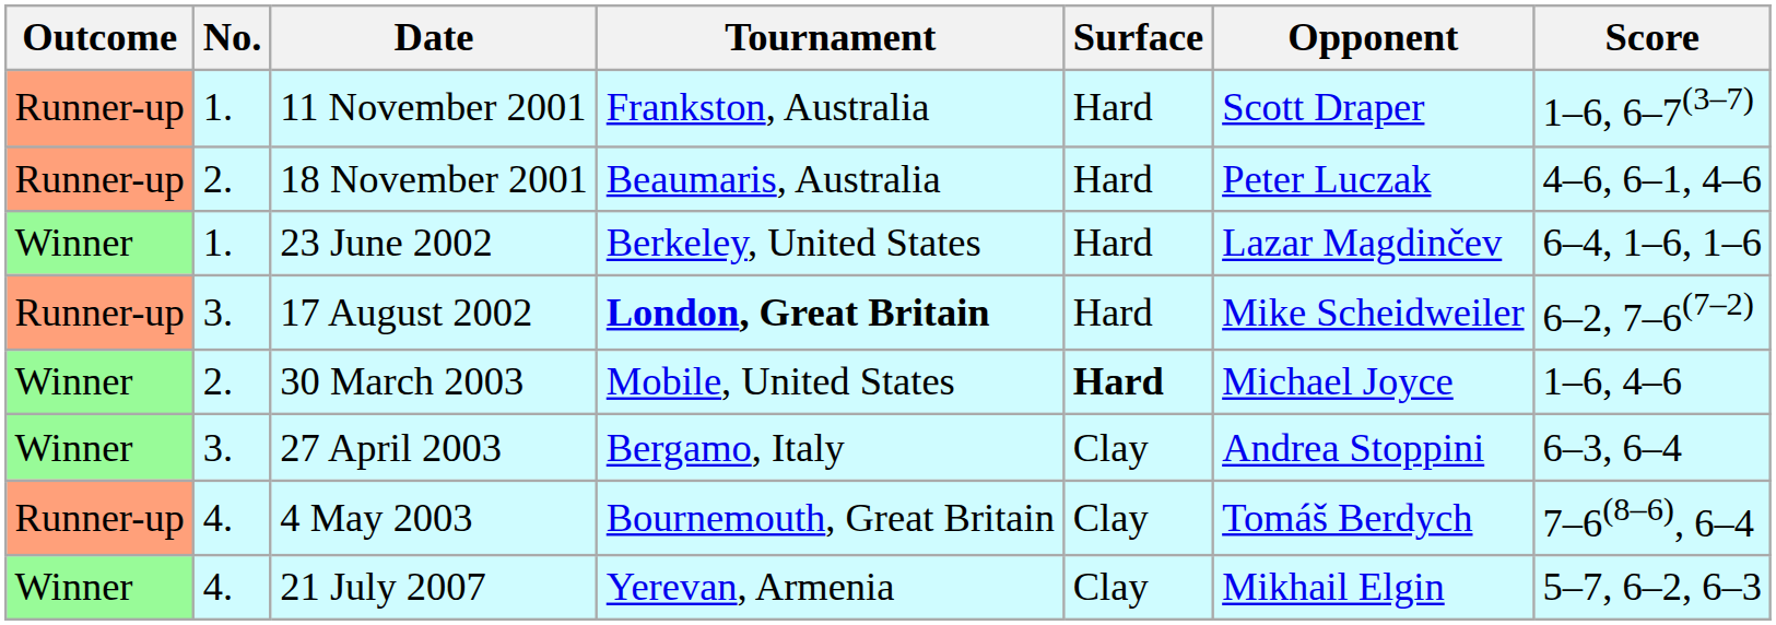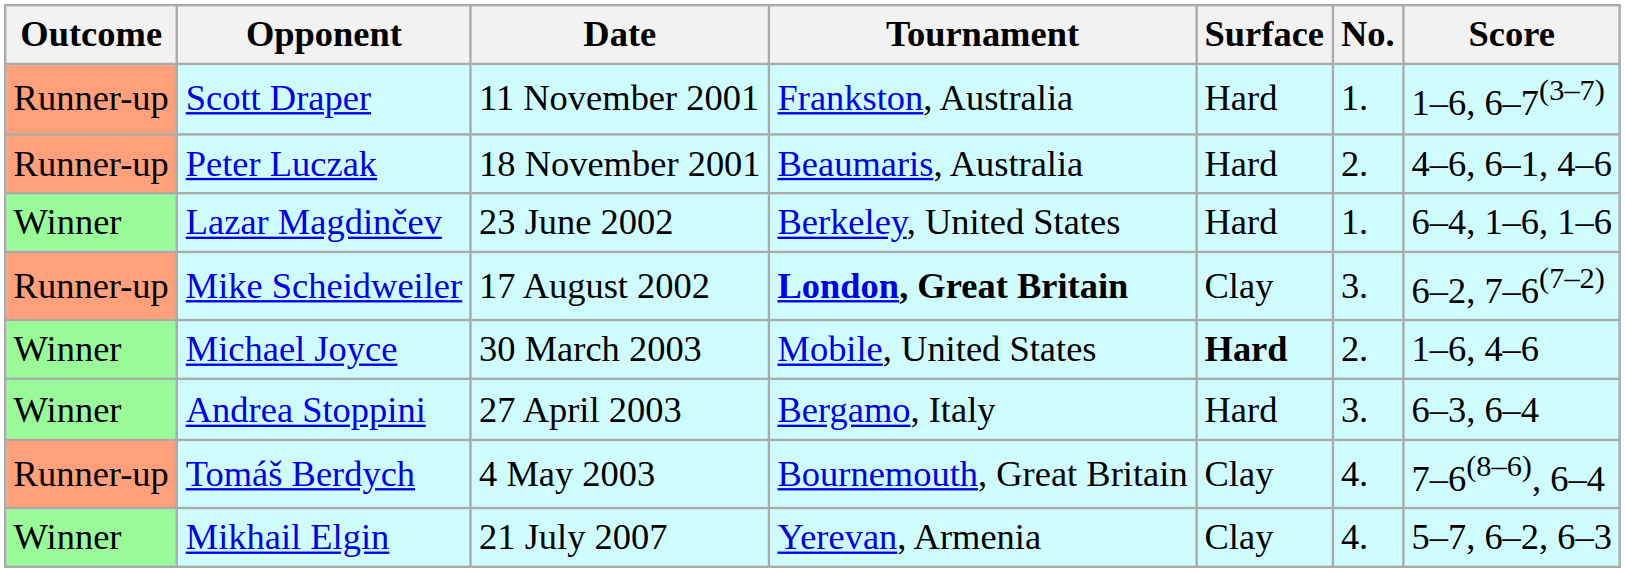columns swapped: No. <-> Opponent
17 August 2002 | Surface: Hard -> Clay
27 April 2003 | Surface: Clay -> Hard
